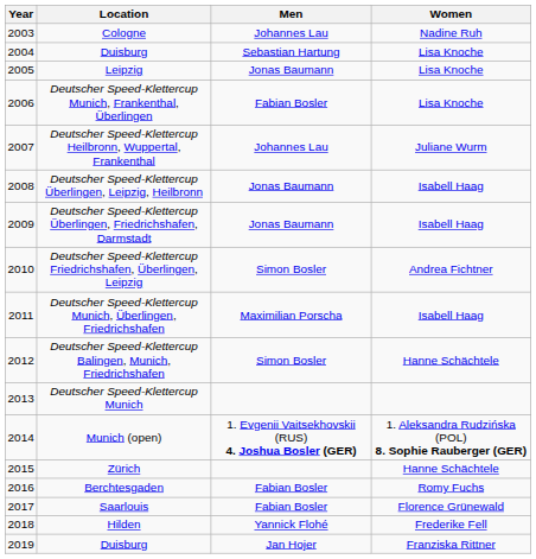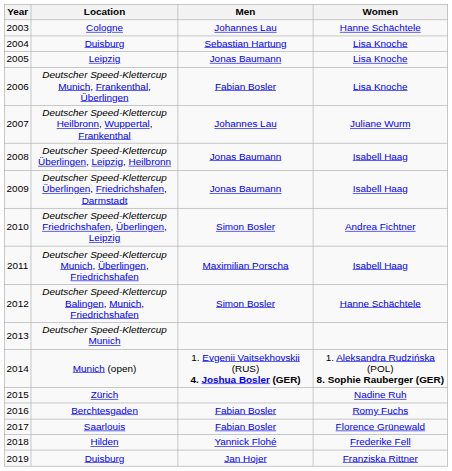Cologne | Women: Nadine Ruh -> Hanne Schächtele
Zürich | Women: Hanne Schächtele -> Nadine Ruh
